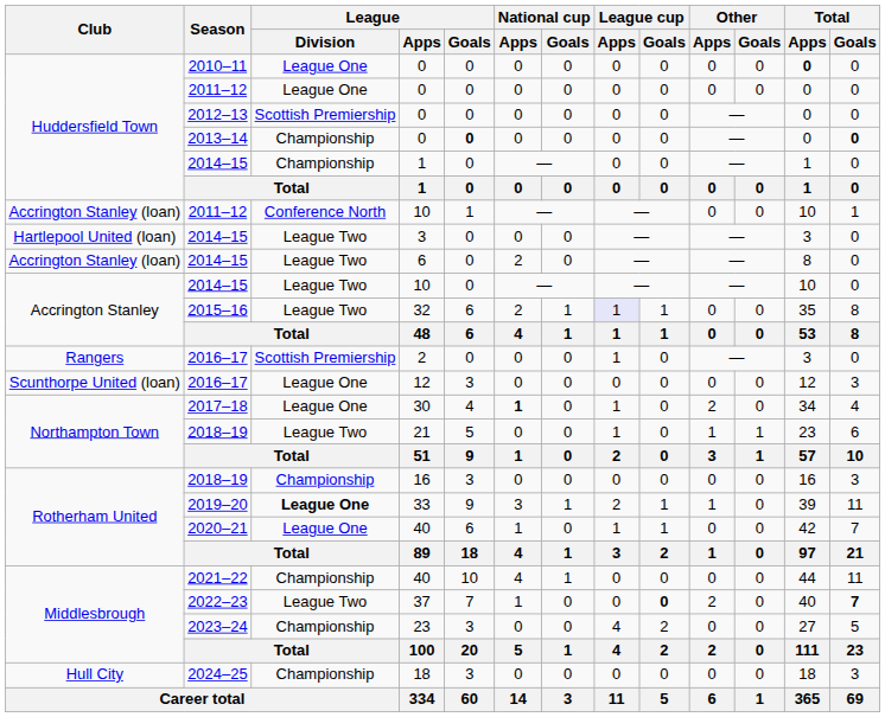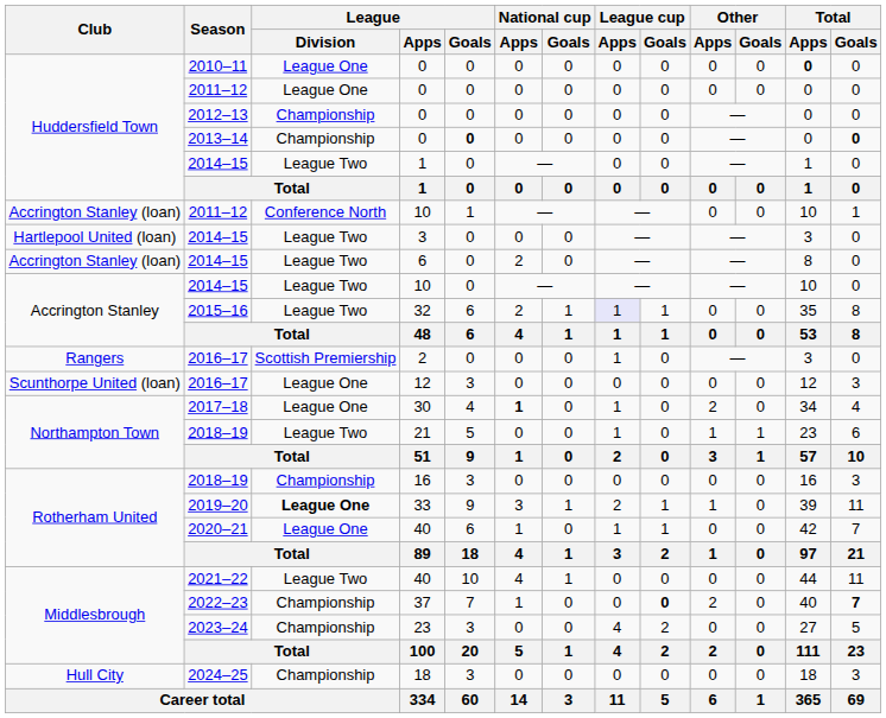2012–13 / 0 | League / Division: Scottish Premiership -> Championship
2014–15 / 1 | League / Division: Championship -> League Two
2021–22 / 40 | League / Division: Championship -> League Two
37 | League / Division: League Two -> Championship
